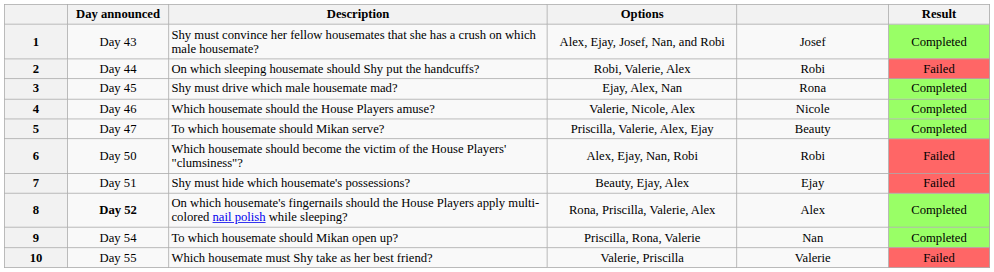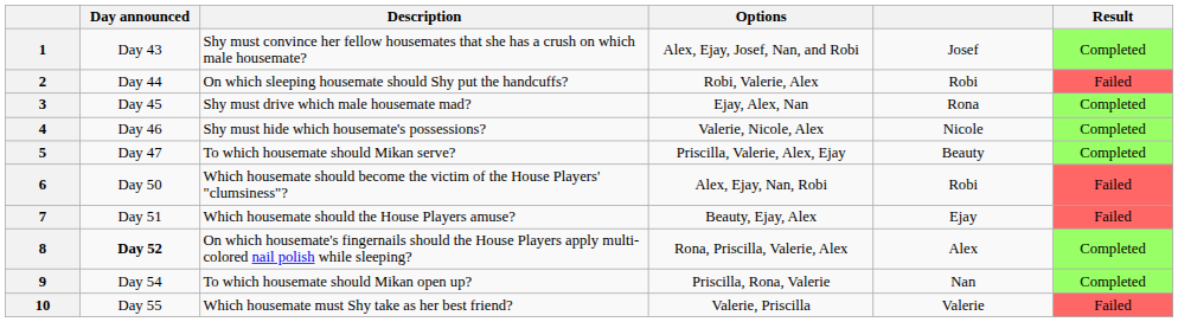4 | Description: Which housemate should the House Players amuse? -> Shy must hide which housemate's possessions?
7 | Description: Shy must hide which housemate's possessions? -> Which housemate should the House Players amuse?
